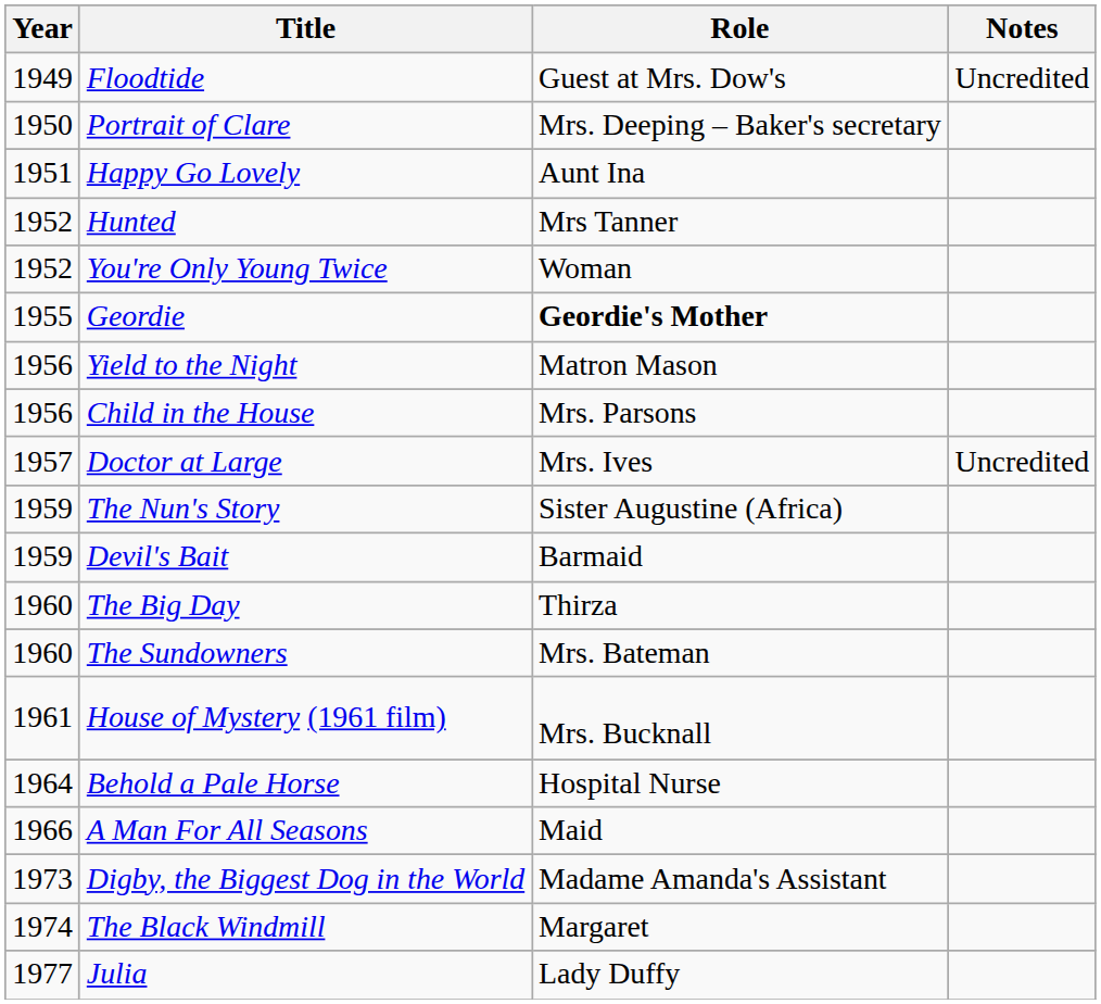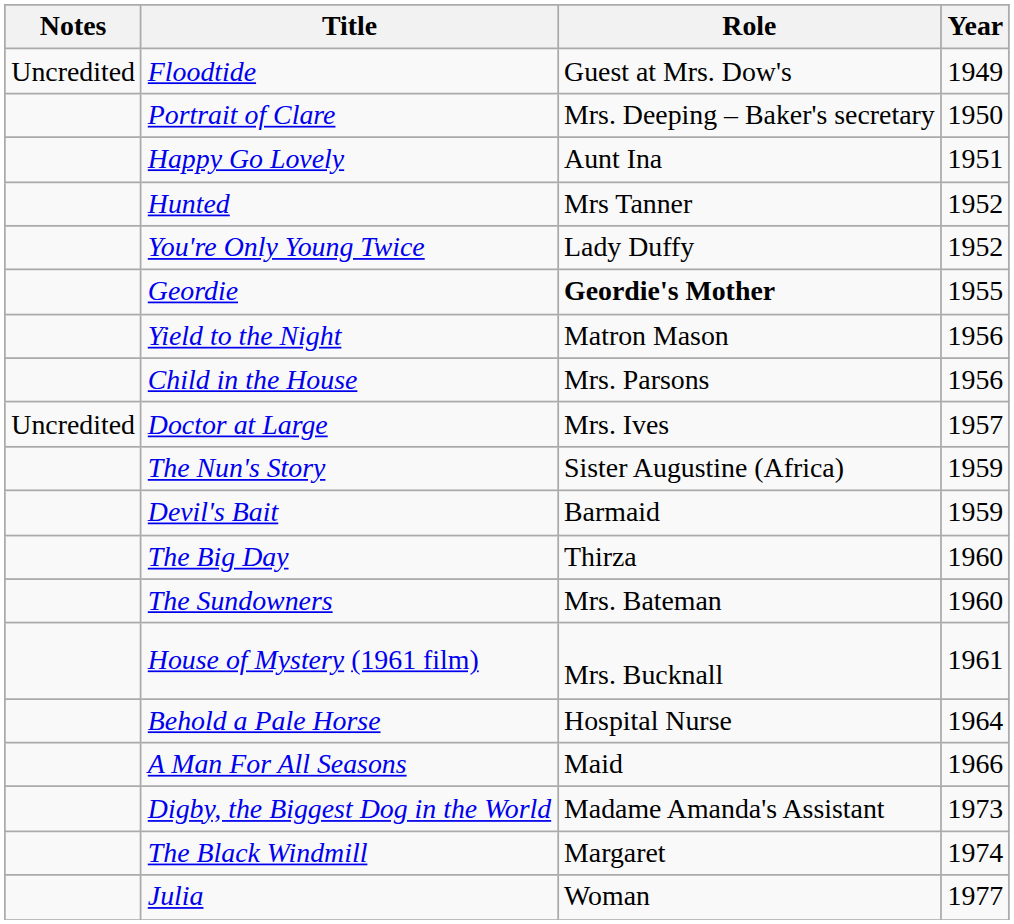columns swapped: Year <-> Notes
You're Only Young Twice | Role: Woman -> Lady Duffy
Julia | Role: Lady Duffy -> Woman
